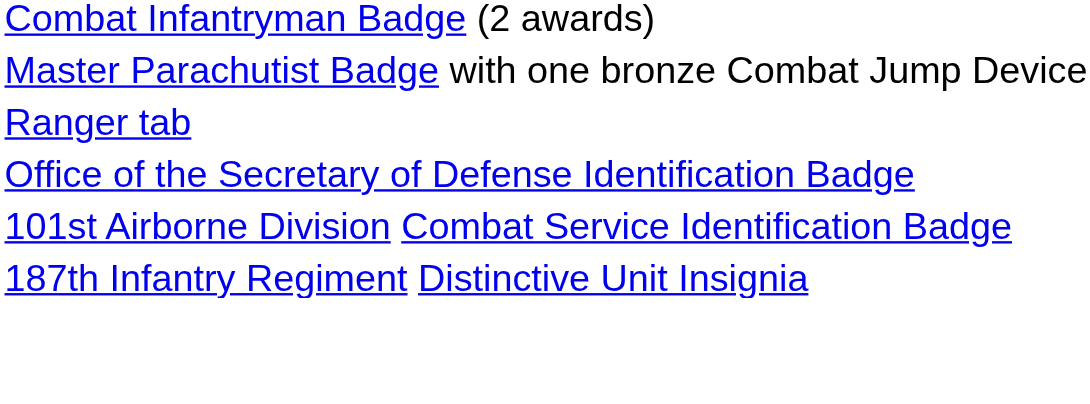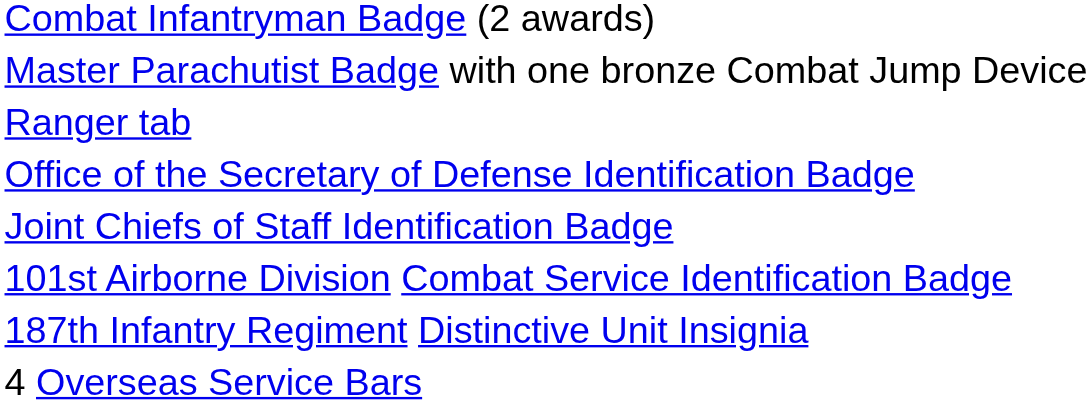+ row: Joint Chiefs of Staff Identification Badge
+ row: 4 Overseas Service Bars
